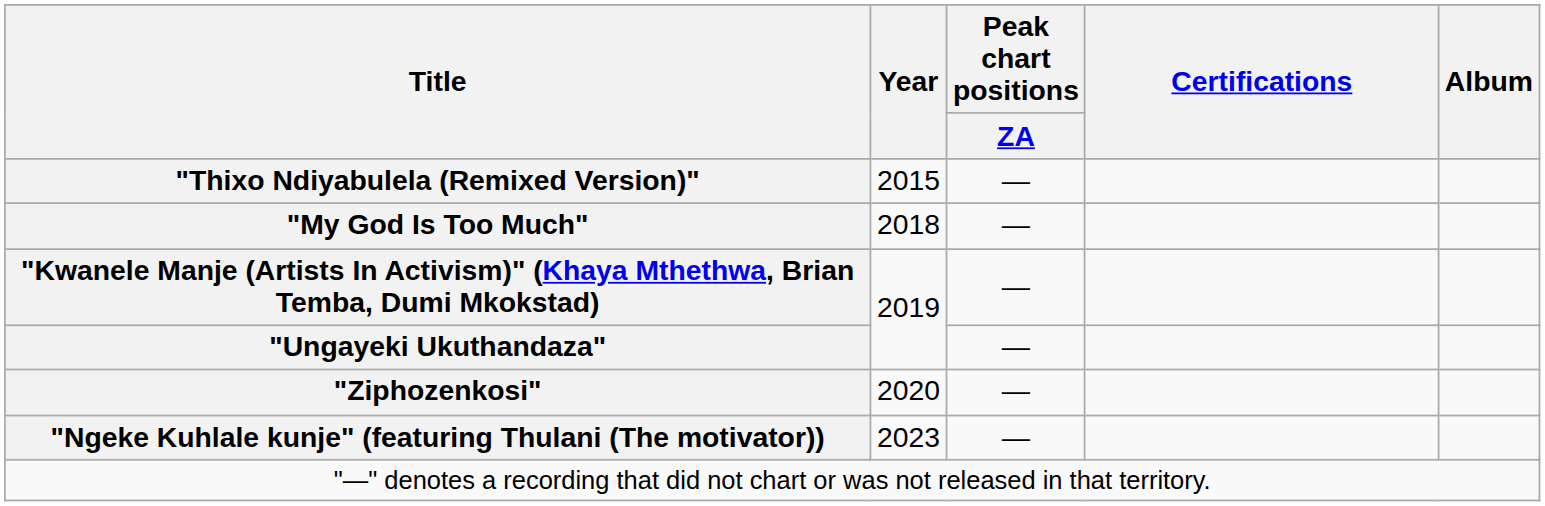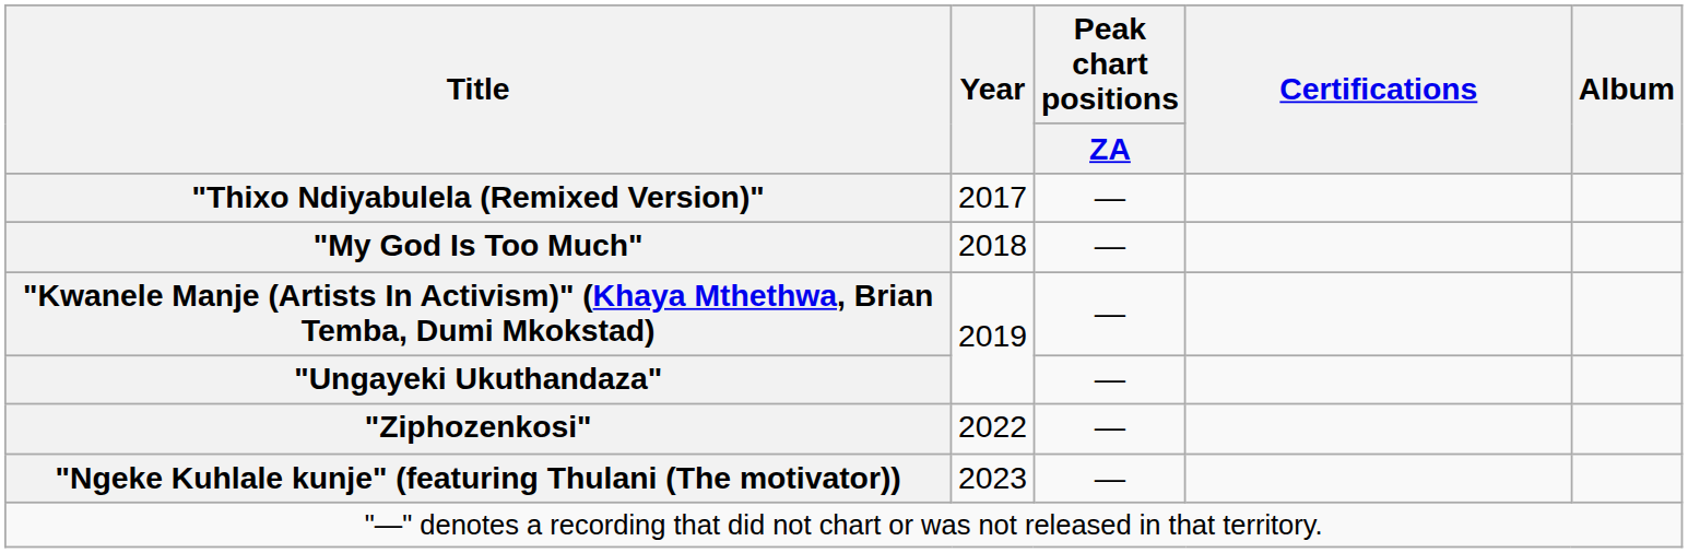"Thixo Ndiyabulela (Remixed Version)" | Year: 2015 -> 2017
"Ziphozenkosi" | Year: 2020 -> 2022
